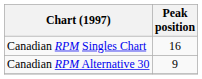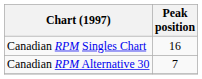Canadian RPM Alternative 30 | Peak position: 9 -> 7
